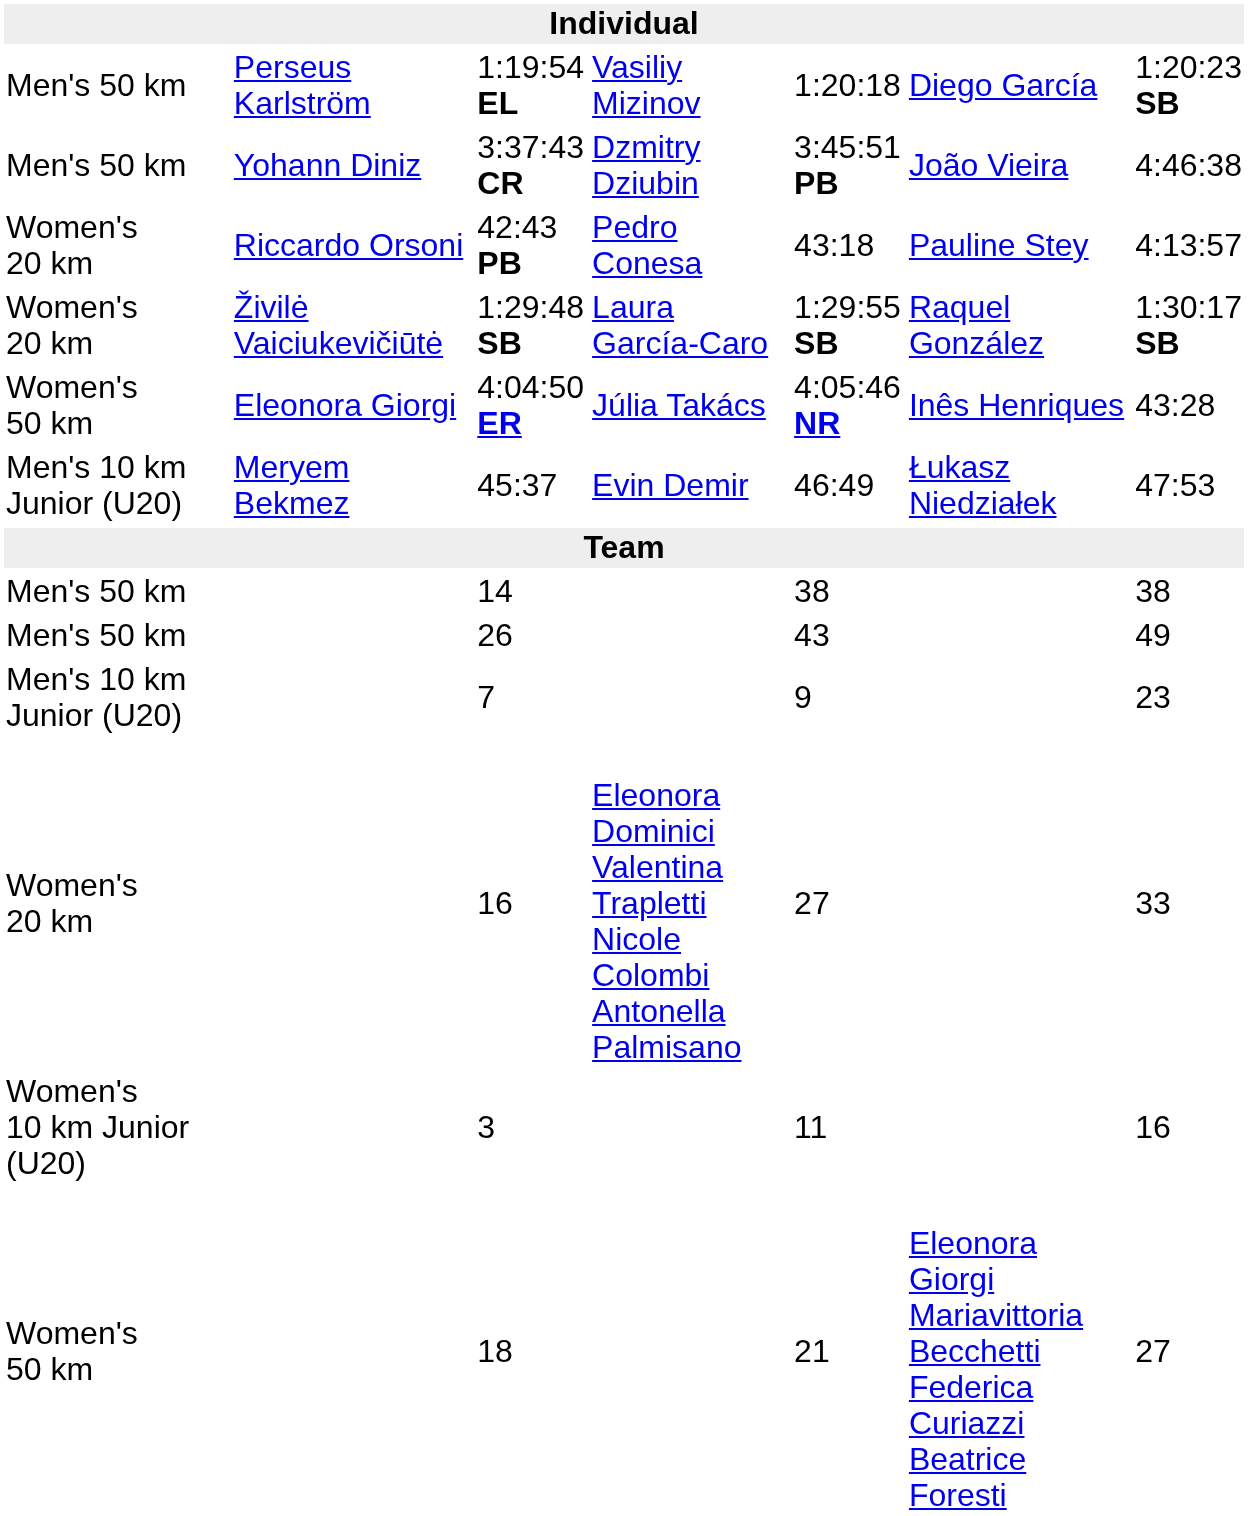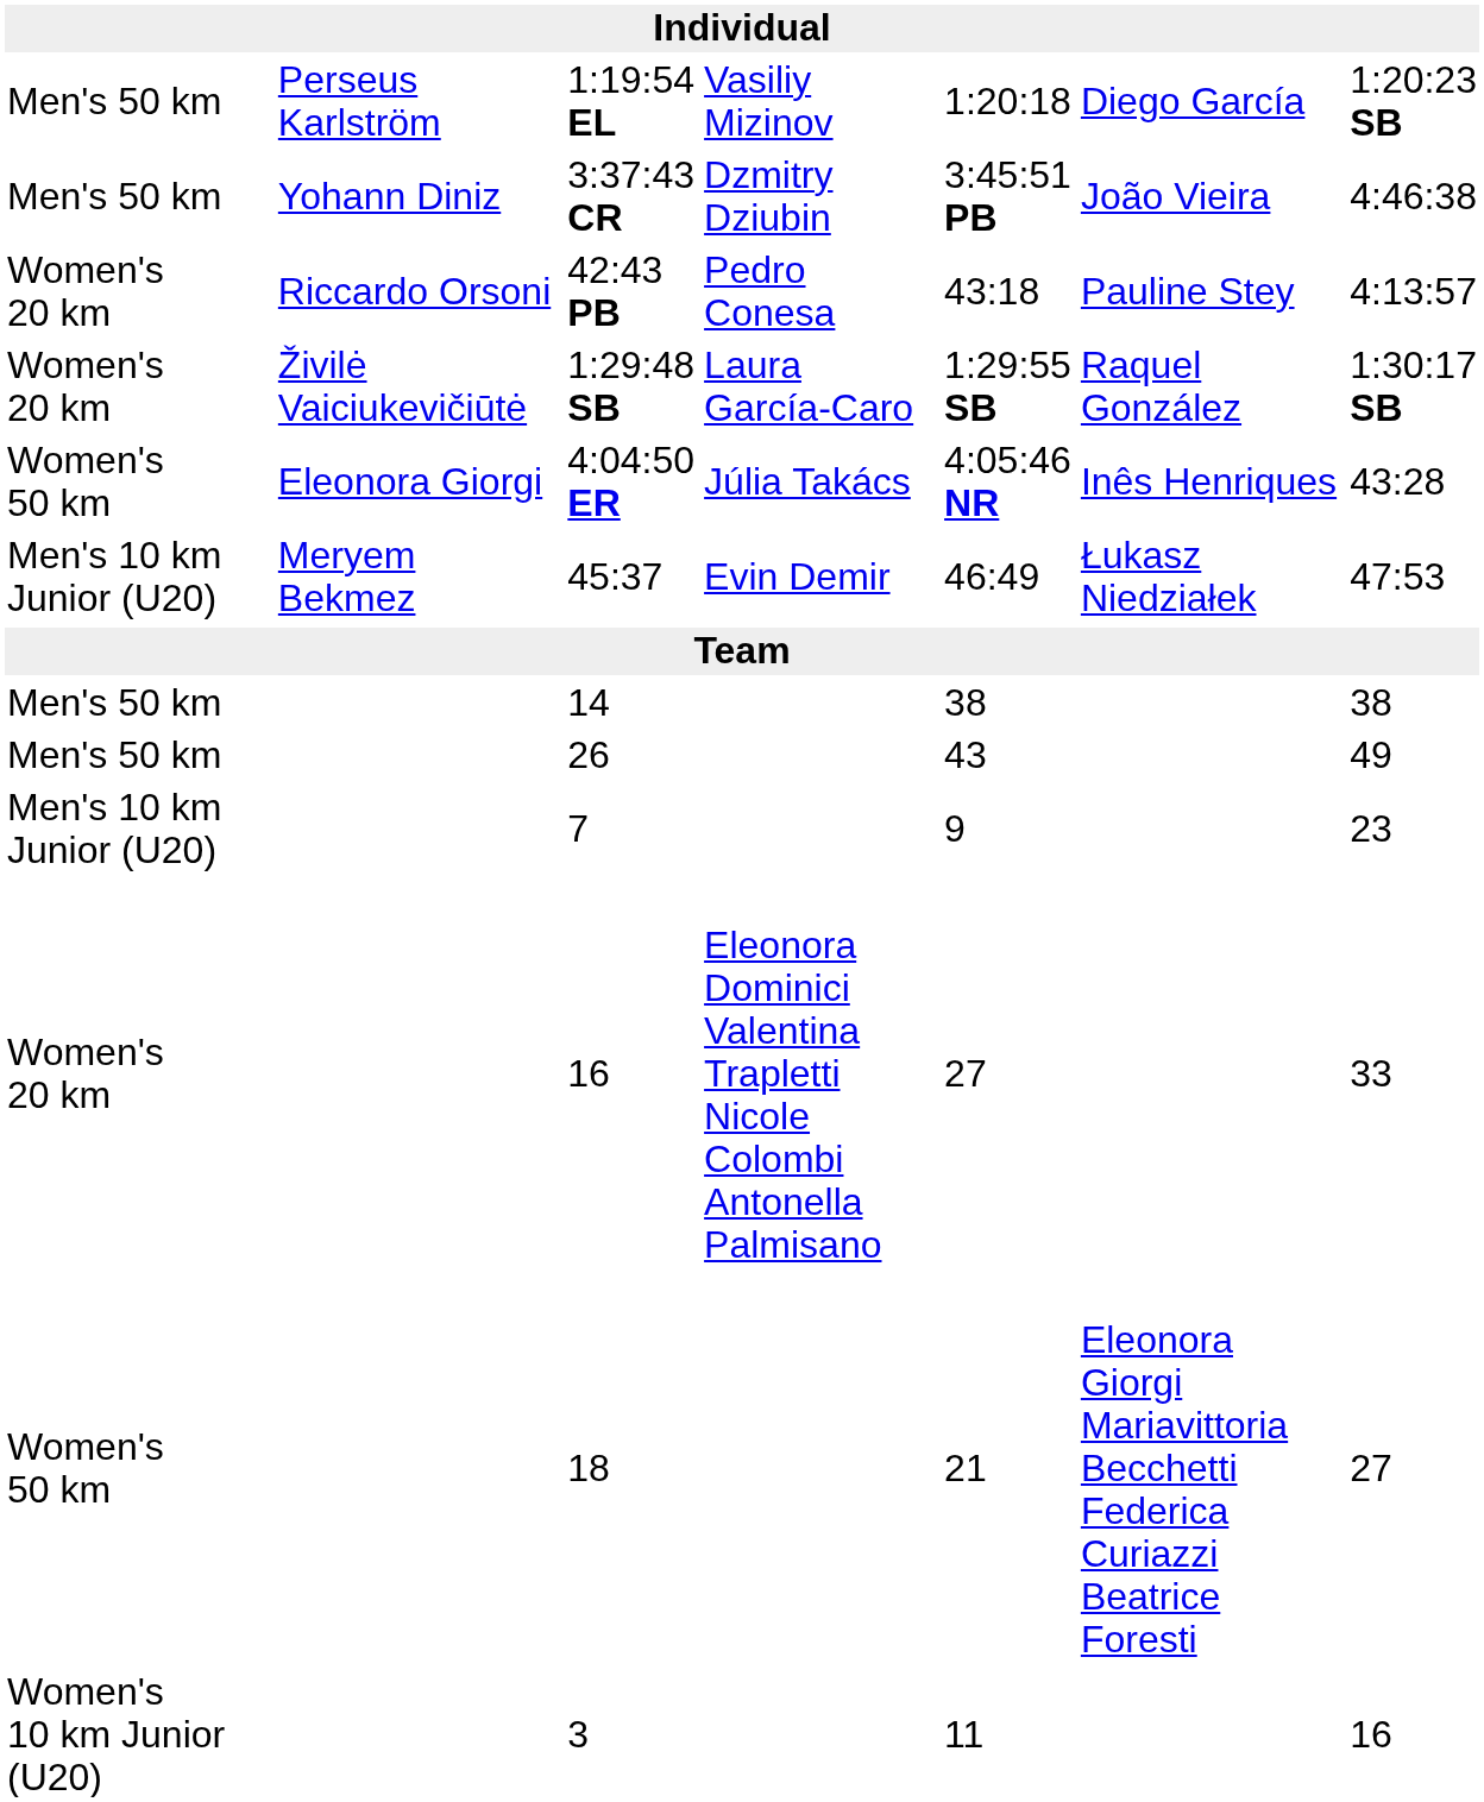rows swapped: 18 <-> 3
